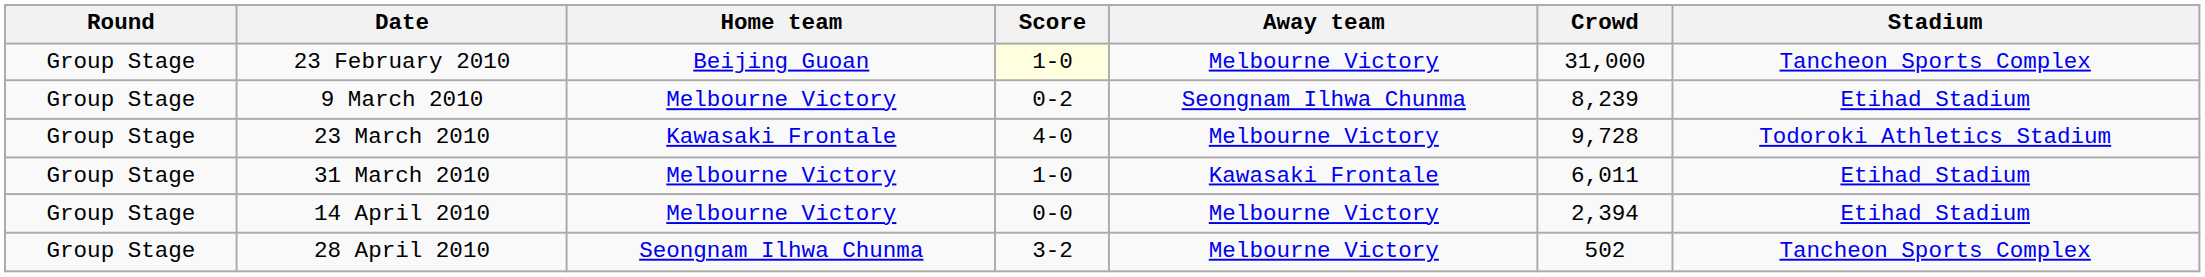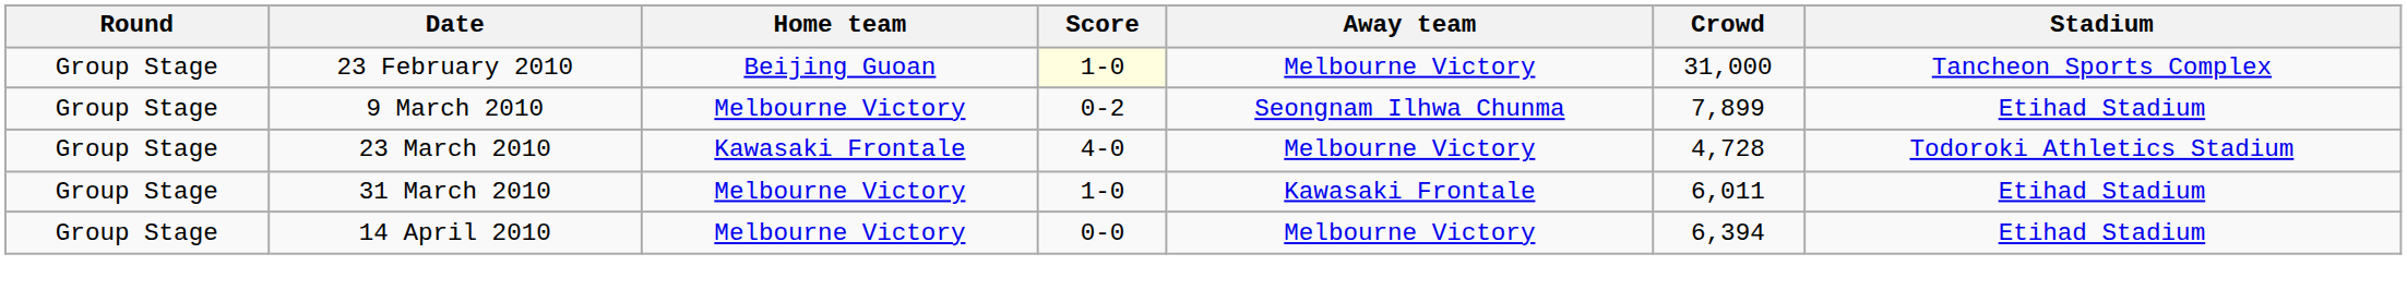9 March 2010 | Crowd: 8,239 -> 7,899
23 March 2010 | Crowd: 9,728 -> 4,728
14 April 2010 | Crowd: 2,394 -> 6,394
- row: Group Stage | 28 April 2010 | Seongnam Ilhwa Chunma | 3-2 | Melbourne Victory | 502 | Tancheon Sports Complex
